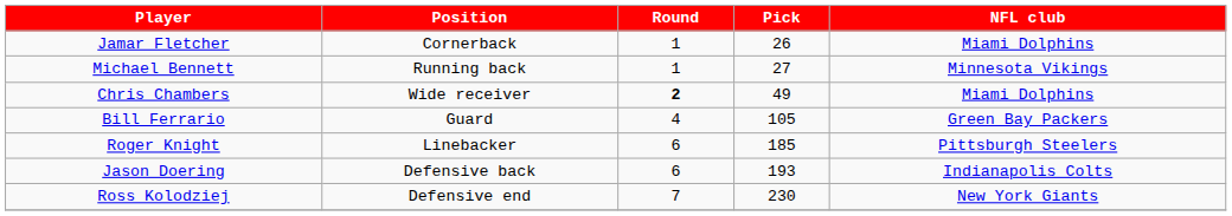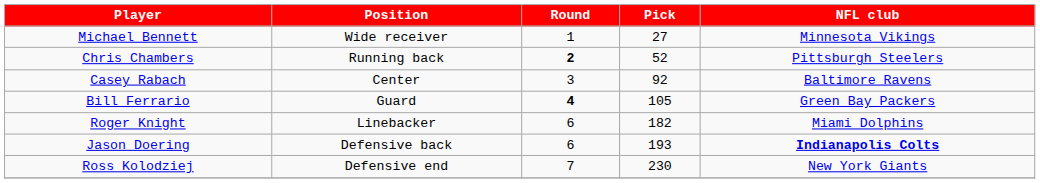- row: Jamar Fletcher | Cornerback | 1 | 26 | Miami Dolphins
Michael Bennett | Position: Running back -> Wide receiver
Chris Chambers | Position: Wide receiver -> Running back
Chris Chambers | Pick: 49 -> 52
Chris Chambers | NFL club: Miami Dolphins -> Pittsburgh Steelers
+ row: Casey Rabach | Center | 3 | 92 | Baltimore Ravens
Bill Ferrario | Round: normal -> bold
Roger Knight | Pick: 185 -> 182
Roger Knight | NFL club: Pittsburgh Steelers -> Miami Dolphins
Jason Doering | NFL club: normal -> bold
